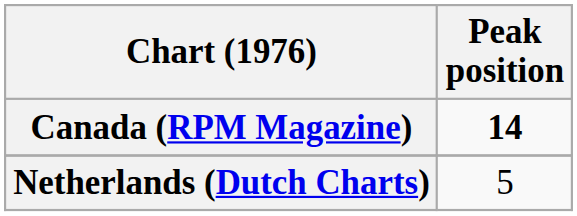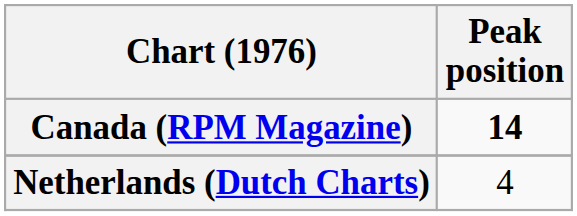Netherlands (Dutch Charts) | Peak position: 5 -> 4
